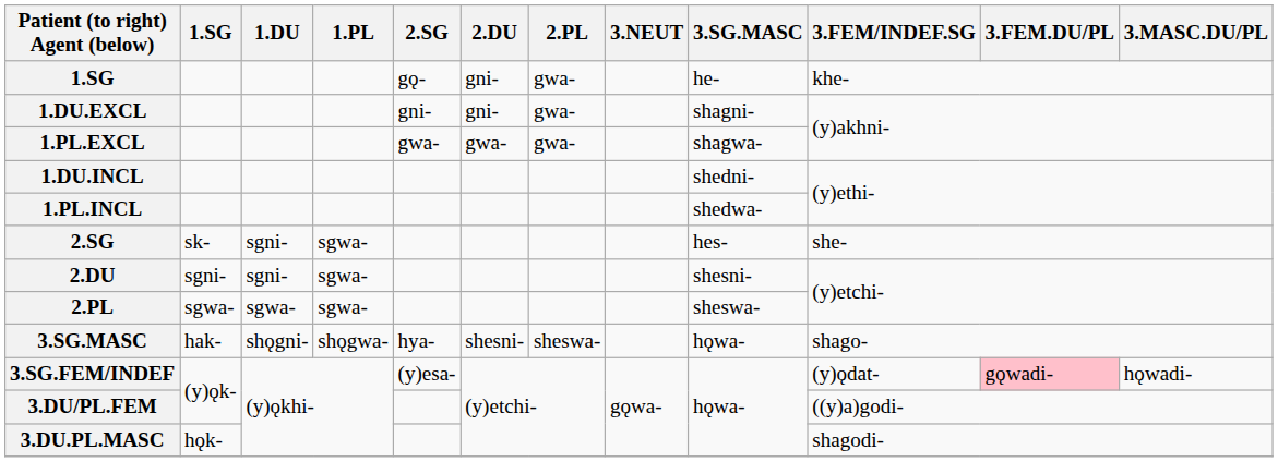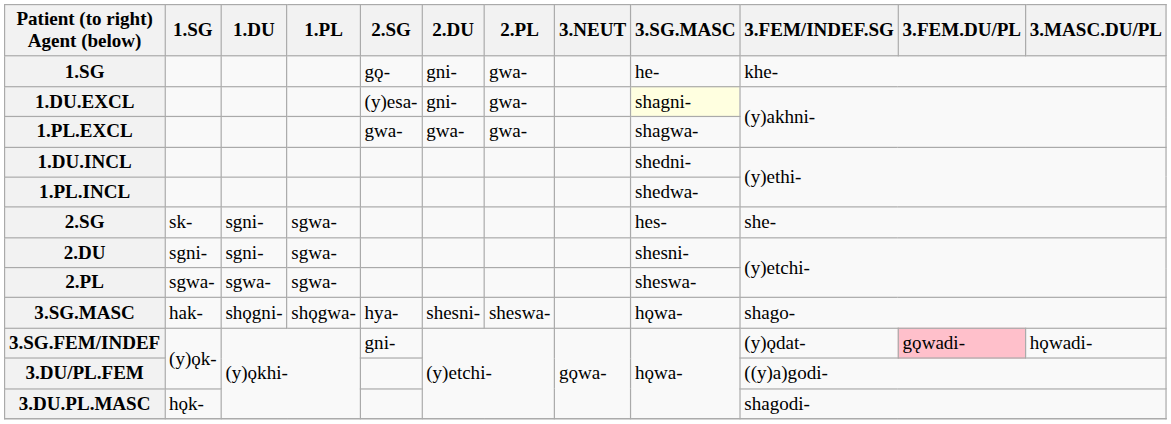1.DU.EXCL | 2.SG: gni- -> (y)esa-
1.DU.EXCL | 3.SG.MASC: no background -> lightyellow background
3.SG.FEM/INDEF | 2.SG: (y)esa- -> gni-
